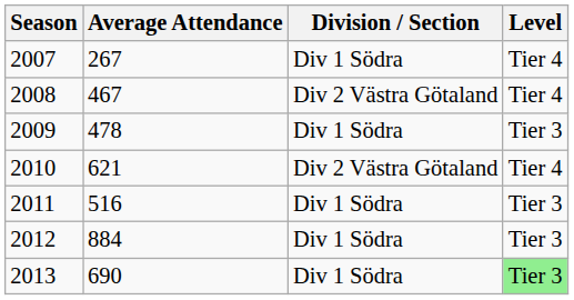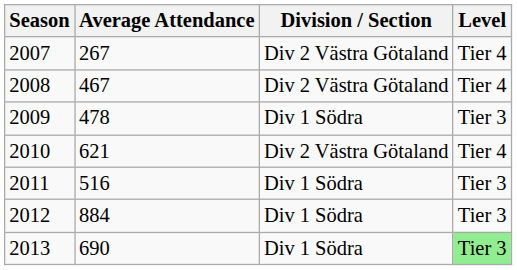2007 | Division / Section: Div 1 Södra -> Div 2 Västra Götaland
